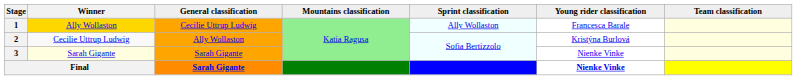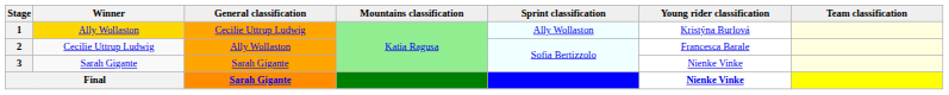1 | Young rider classification: Francesca Barale -> Kristýna Burlová
2 | Young rider classification: Kristýna Burlová -> Francesca Barale
3 | Winner: lightyellow background -> no background
